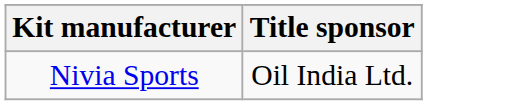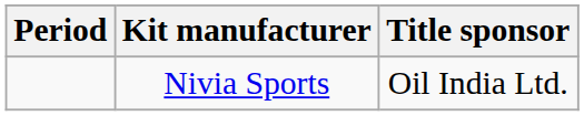+ column: Period
